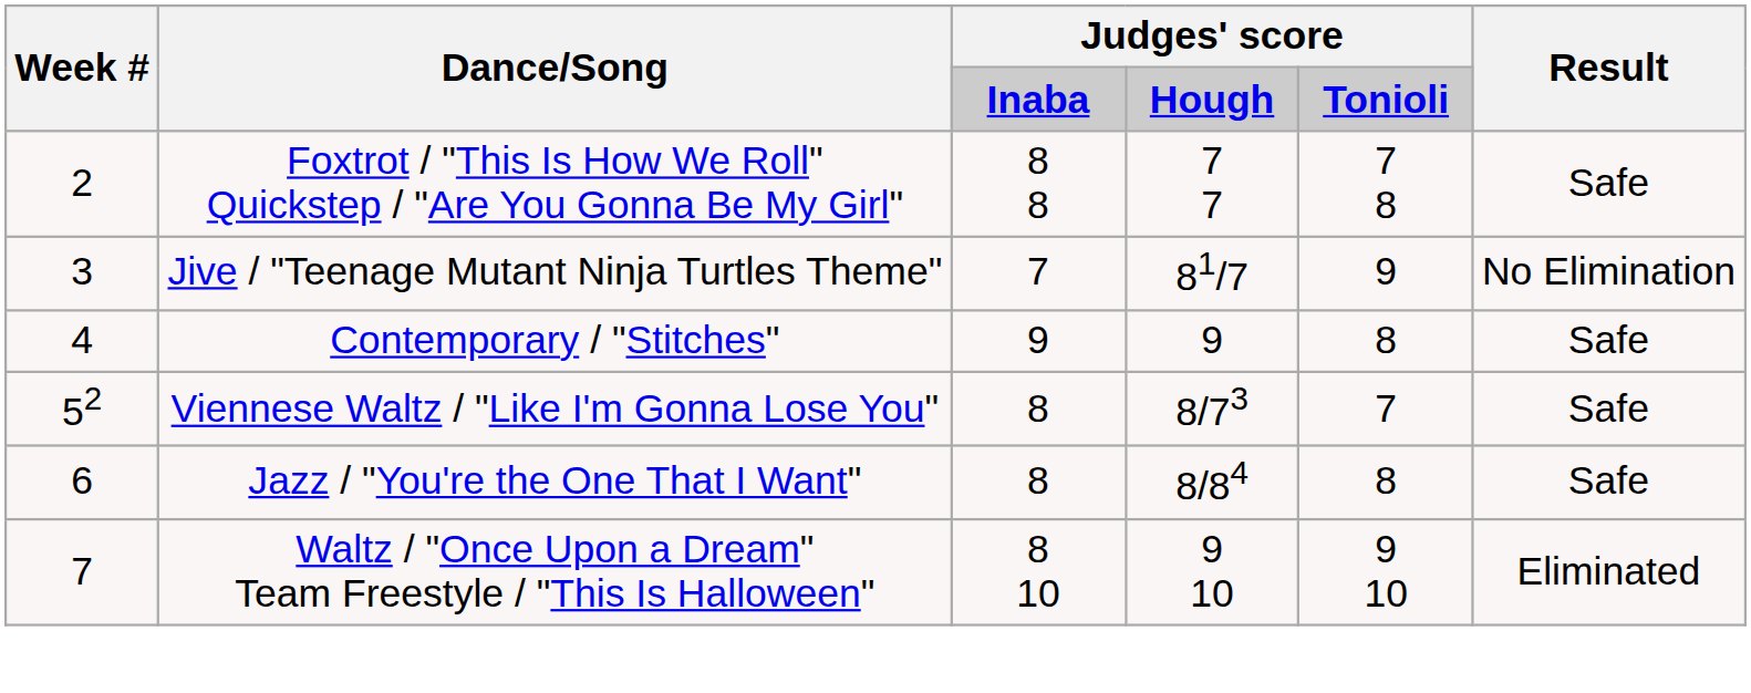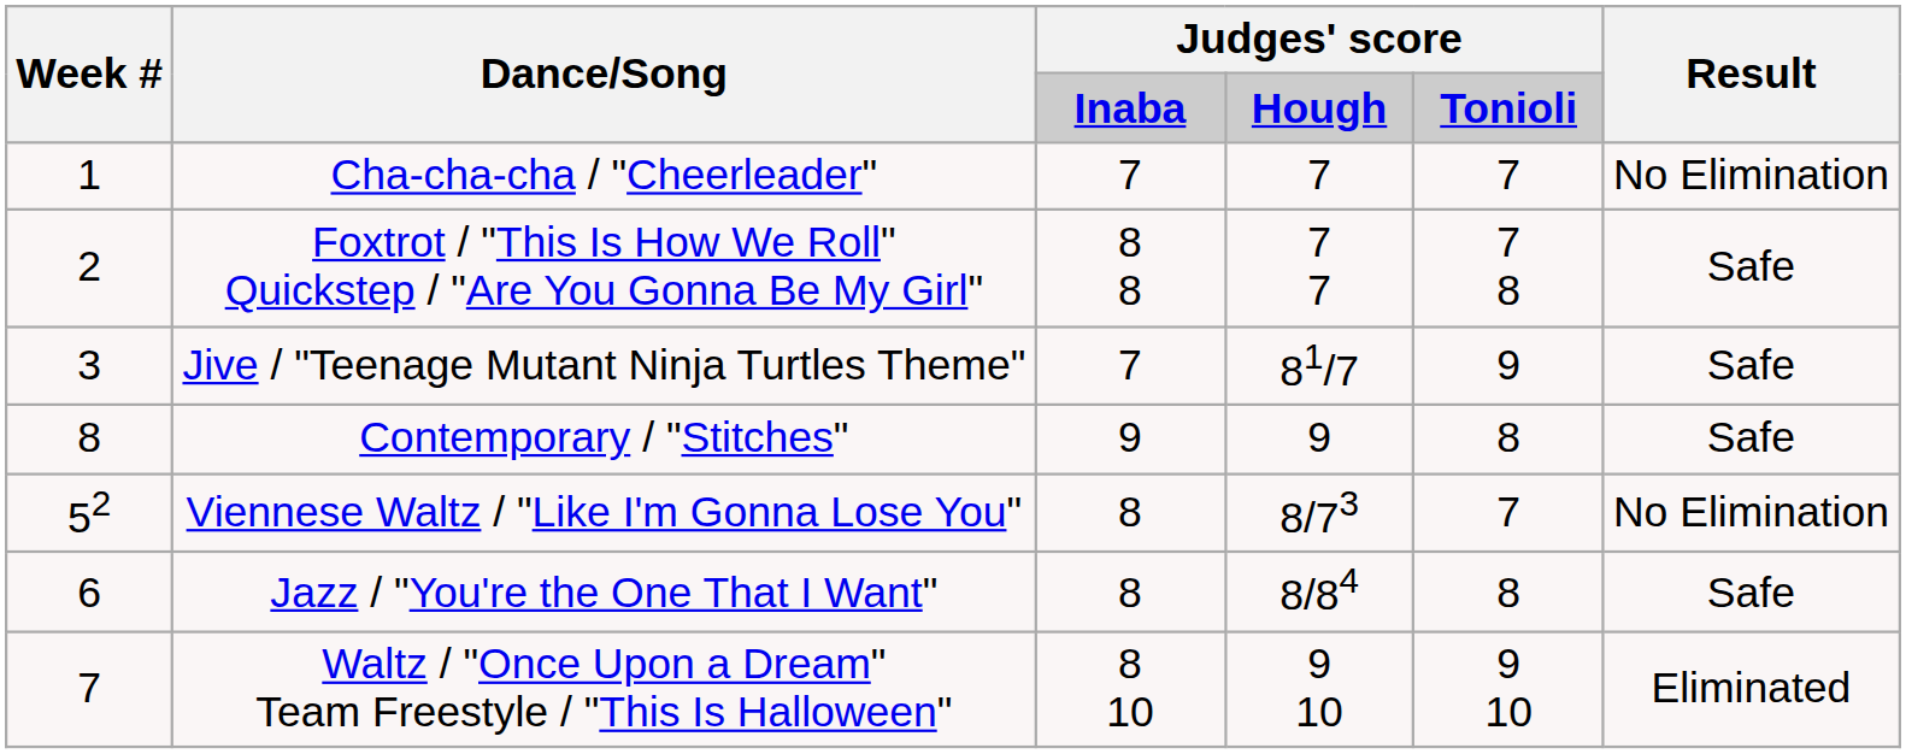+ row: 1 | Cha-cha-cha / "Cheerleader" | 7 | 7 | 7 | No Elimination
Jive / "Teenage Mutant Ninja Turtles Theme" | Result: No Elimination -> Safe
Contemporary / "Stitches" | Week #: 4 -> 8
Viennese Waltz / "Like I'm Gonna Lose You" | Result: Safe -> No Elimination
